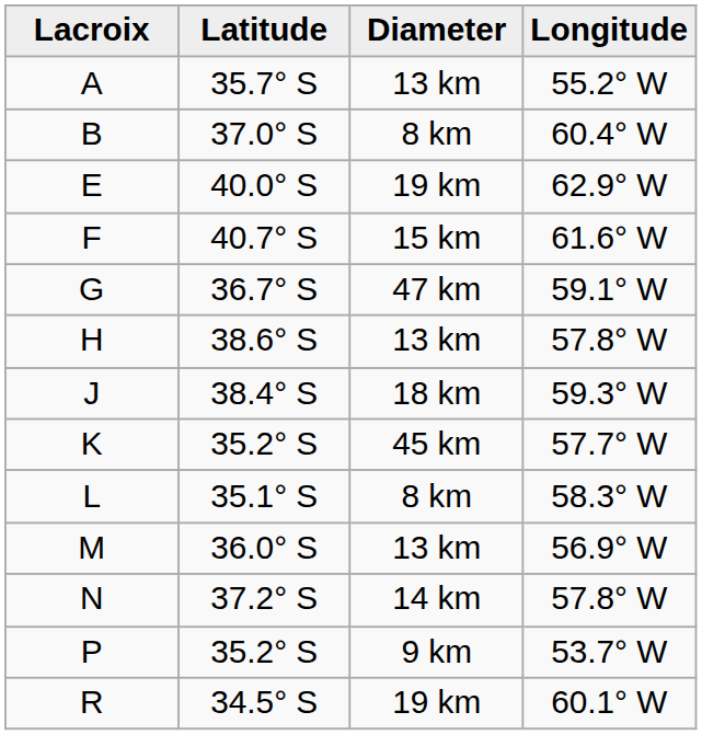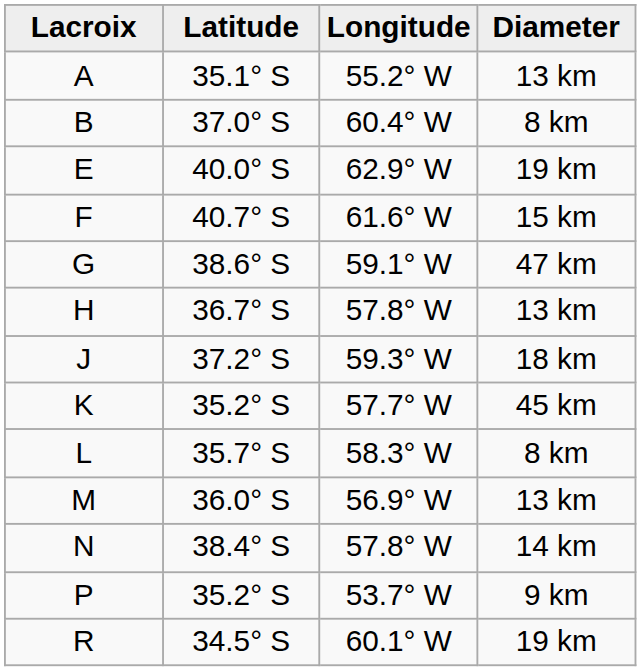columns swapped: Longitude <-> Diameter
A | Latitude: 35.7° S -> 35.1° S
G | Latitude: 36.7° S -> 38.6° S
H | Latitude: 38.6° S -> 36.7° S
J | Latitude: 38.4° S -> 37.2° S
L | Latitude: 35.1° S -> 35.7° S
N | Latitude: 37.2° S -> 38.4° S
